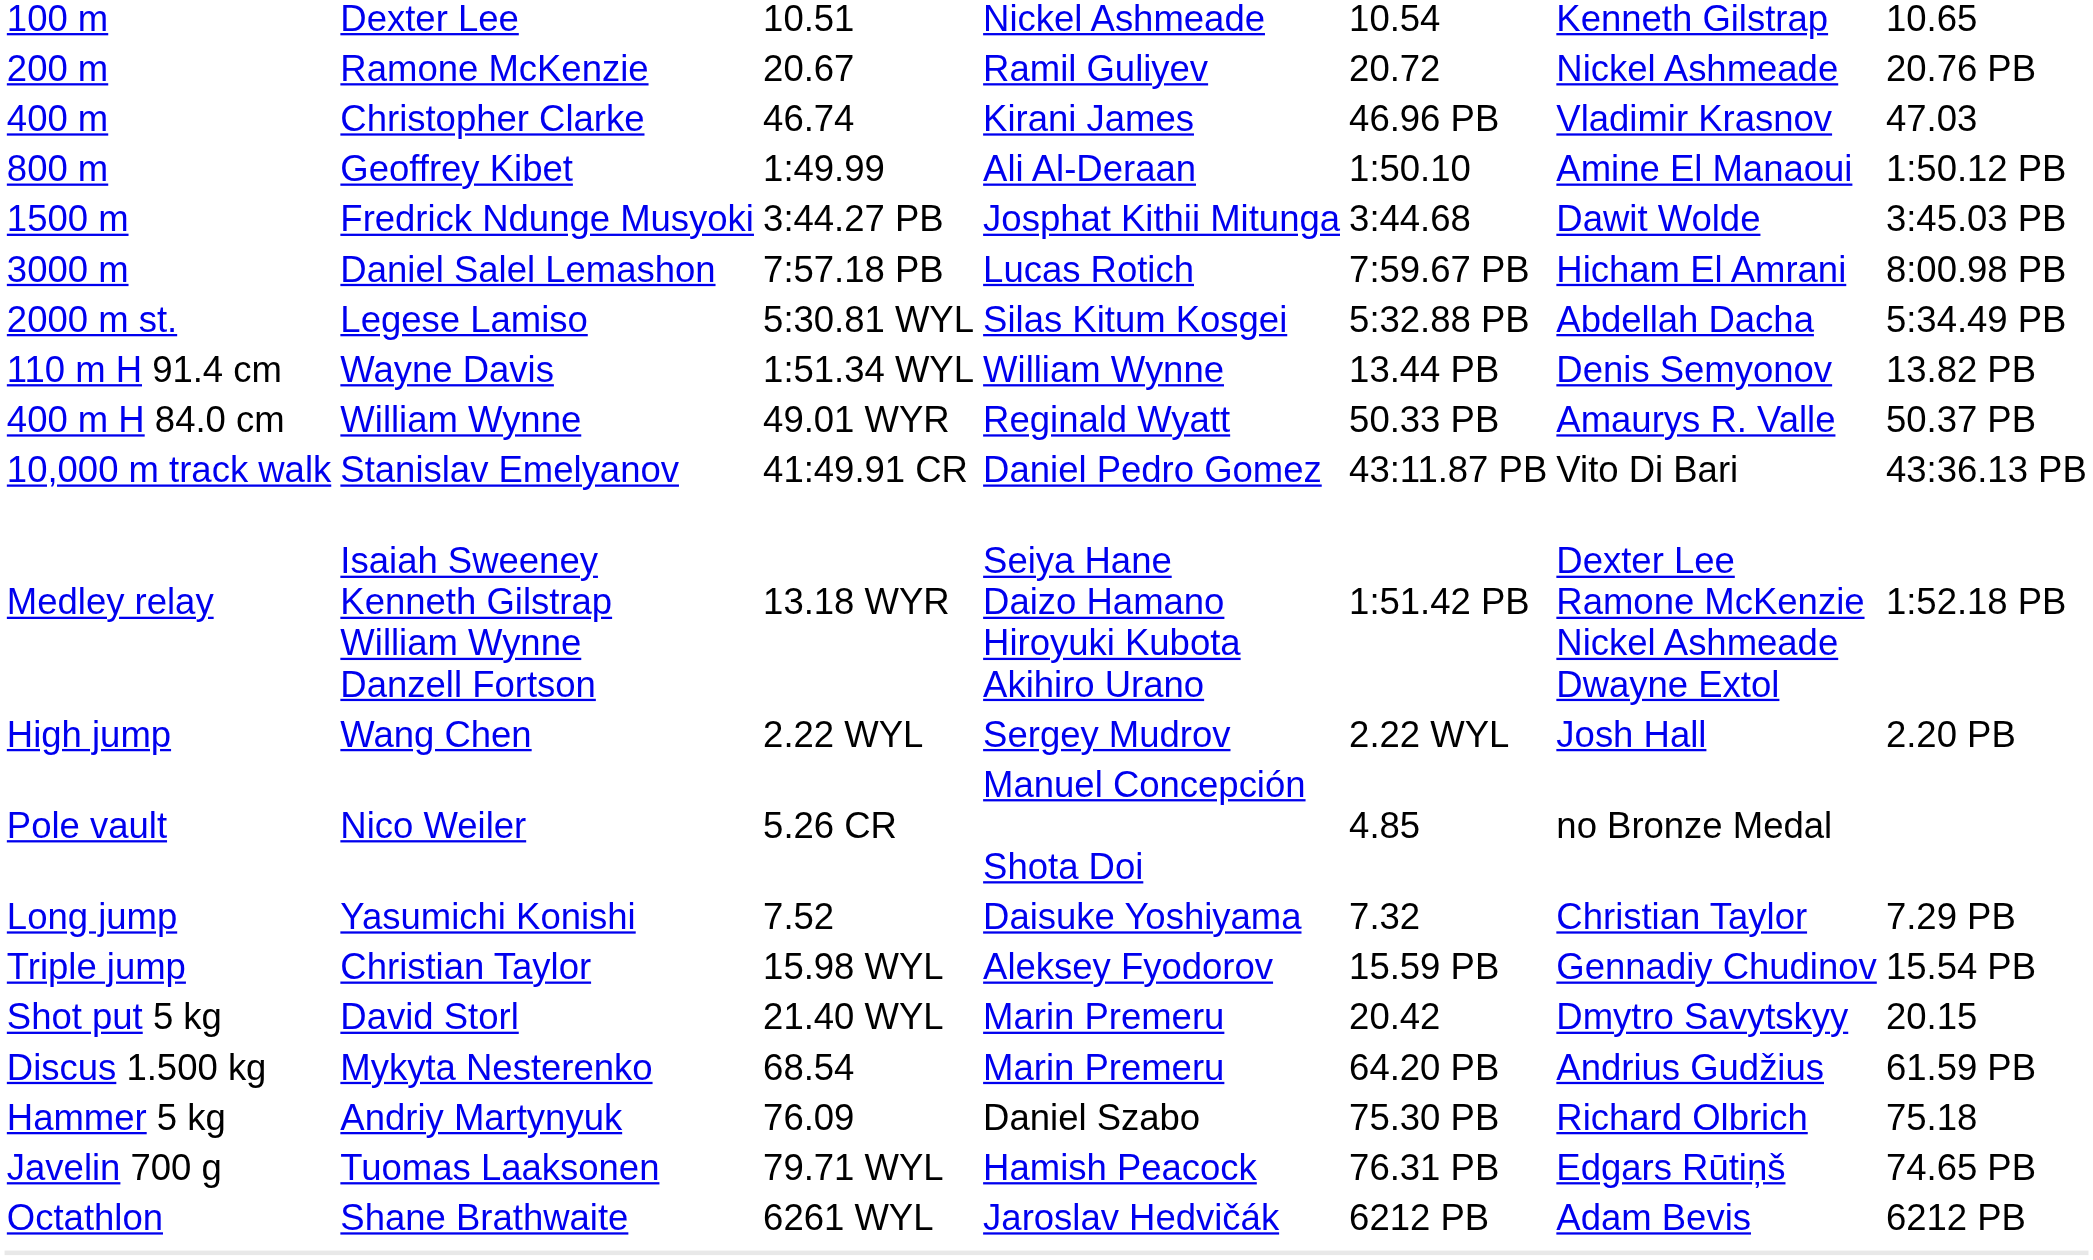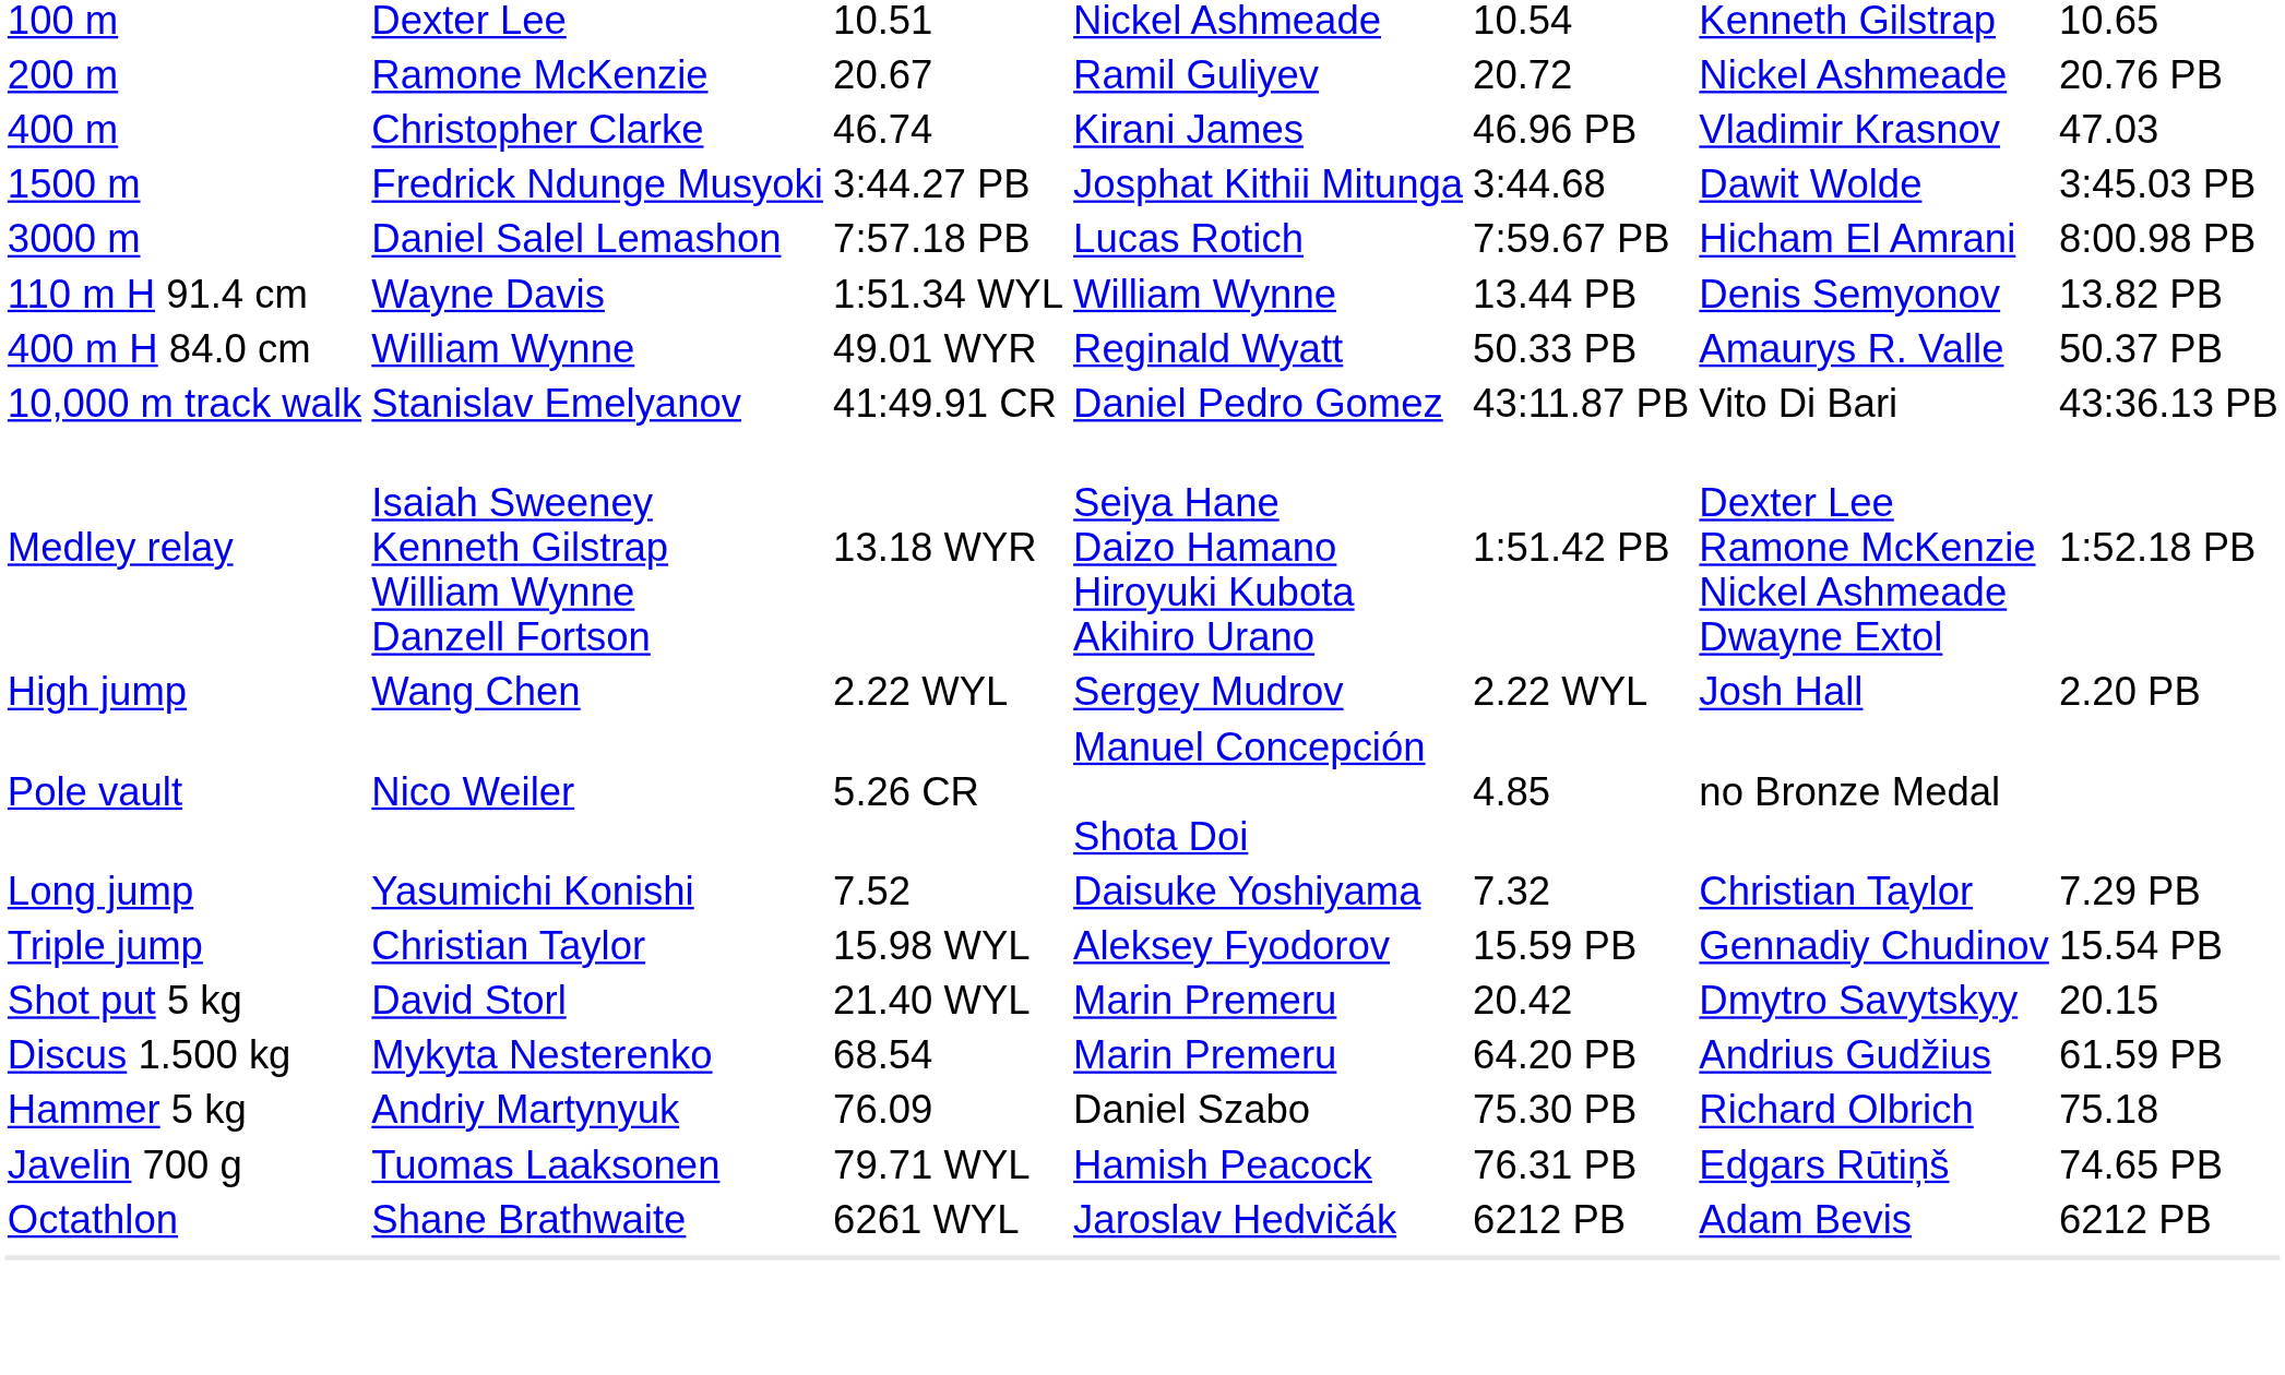- row: 800 m | Geoffrey Kibet | 1:49.99 | Ali Al-Deraan | 1:50.10 | Amine El Manaoui | 1:50.12 PB
- row: 2000 m st. | Legese Lamiso | 5:30.81 WYL | Silas Kitum Kosgei | 5:32.88 PB | Abdellah Dacha | 5:34.49 PB
